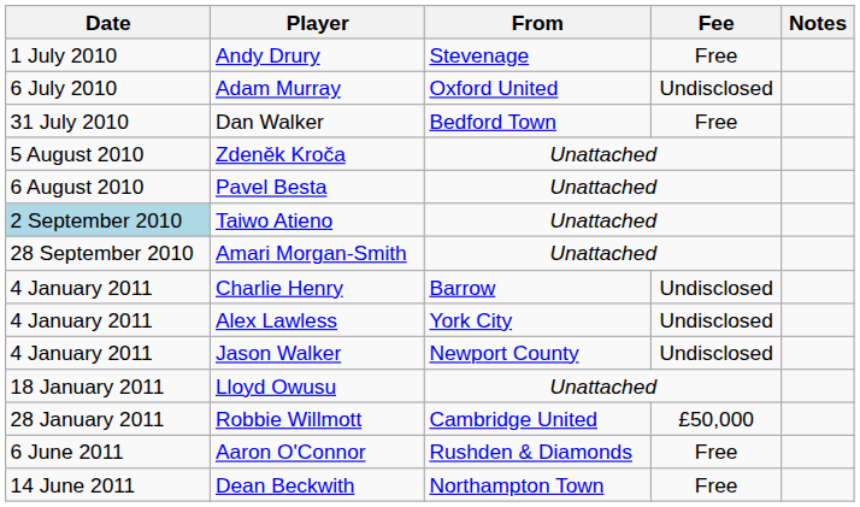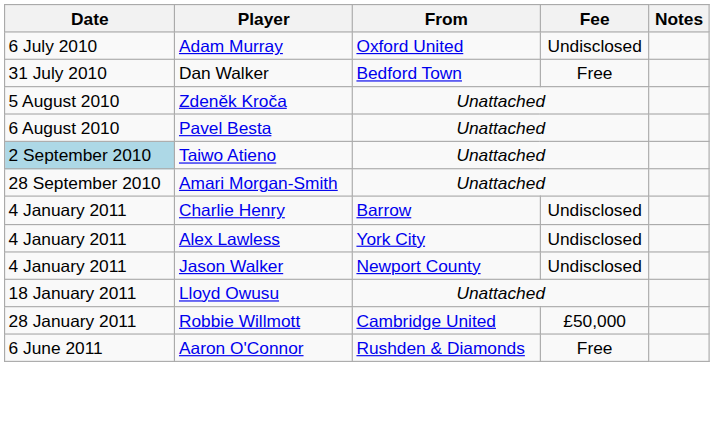- row: 1 July 2010 | Andy Drury | Stevenage | Free
- row: 14 June 2011 | Dean Beckwith | Northampton Town | Free
